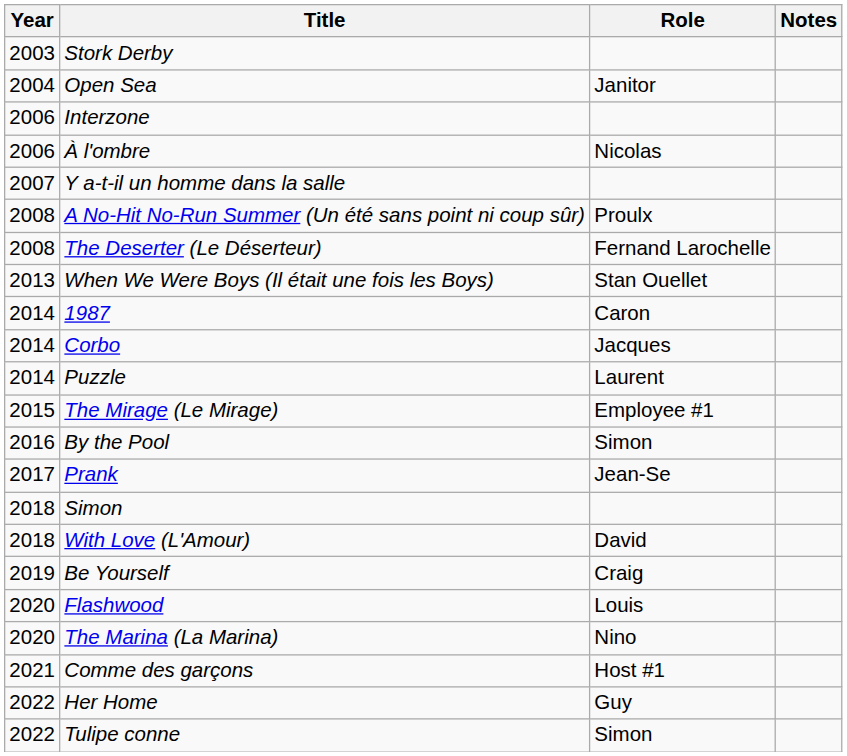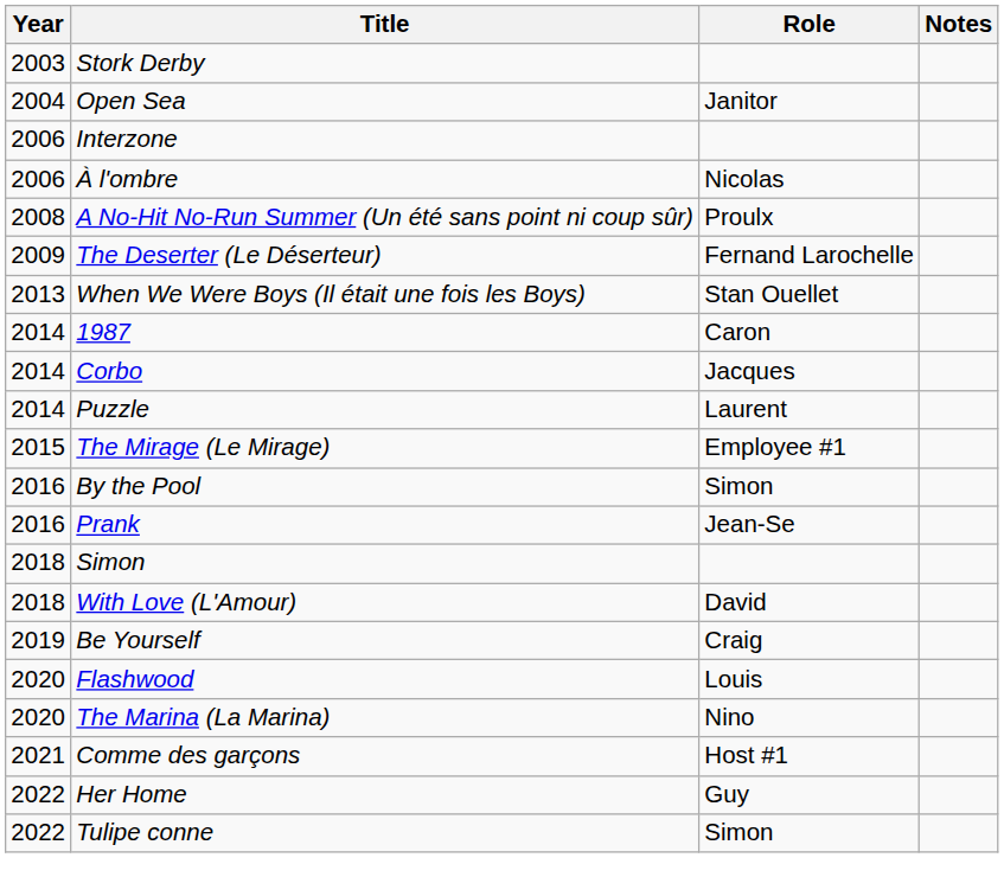- row: 2007 | Y a-t-il un homme dans la salle
The Deserter (Le Déserteur) | Year: 2008 -> 2009
Prank | Year: 2017 -> 2016
